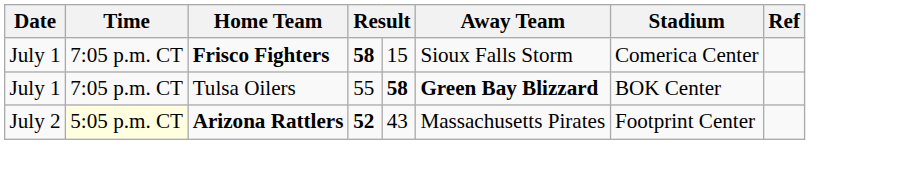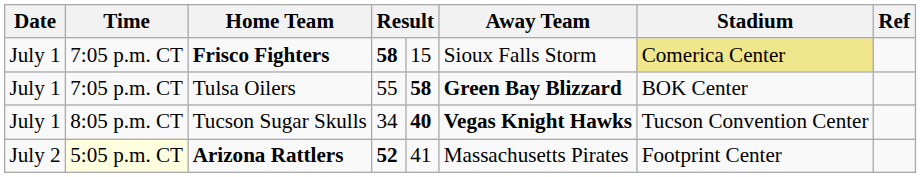Frisco Fighters | Stadium: no background -> khaki background
+ row: July 1 | 8:05 p.m. CT | Tucson Sugar Skulls | 34 | 40 | Vegas Knight Hawks | Tucson Convention Center
Arizona Rattlers | column 5: 43 -> 41
